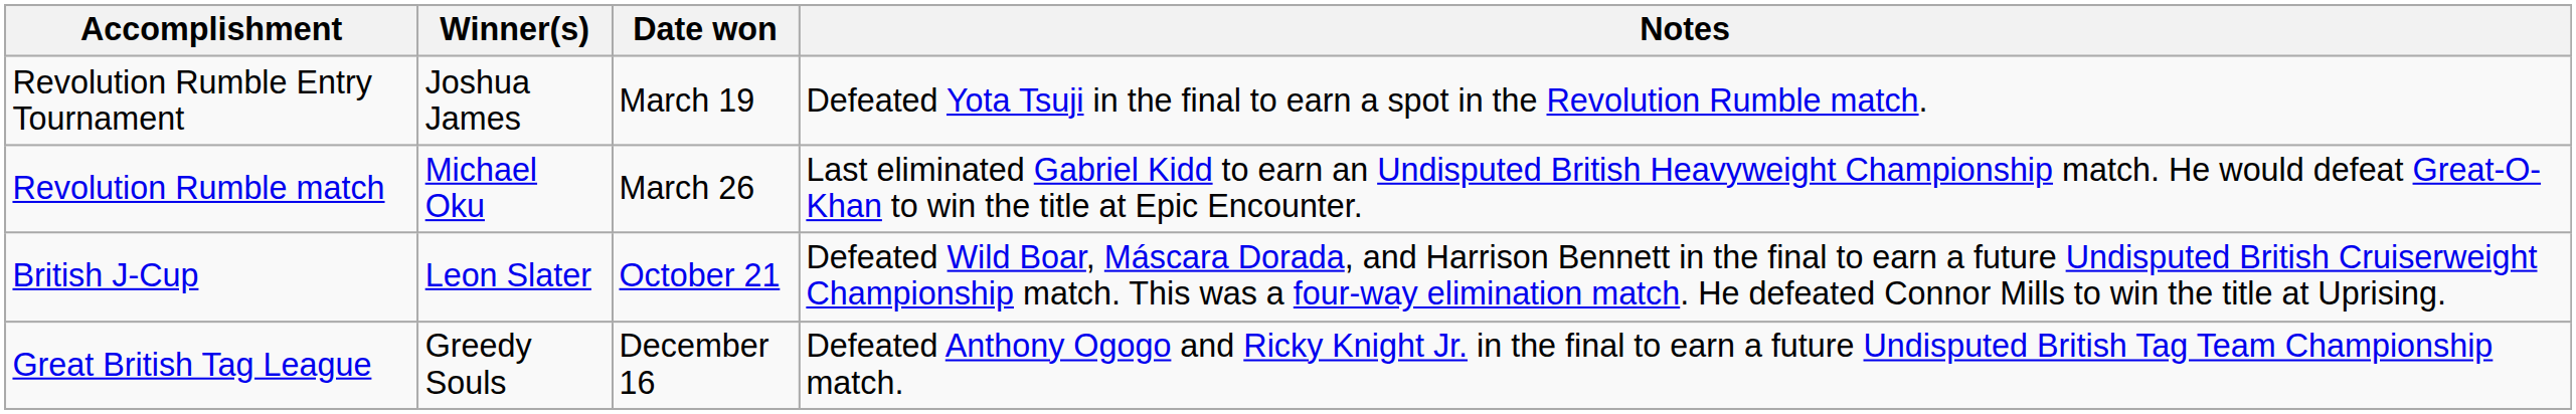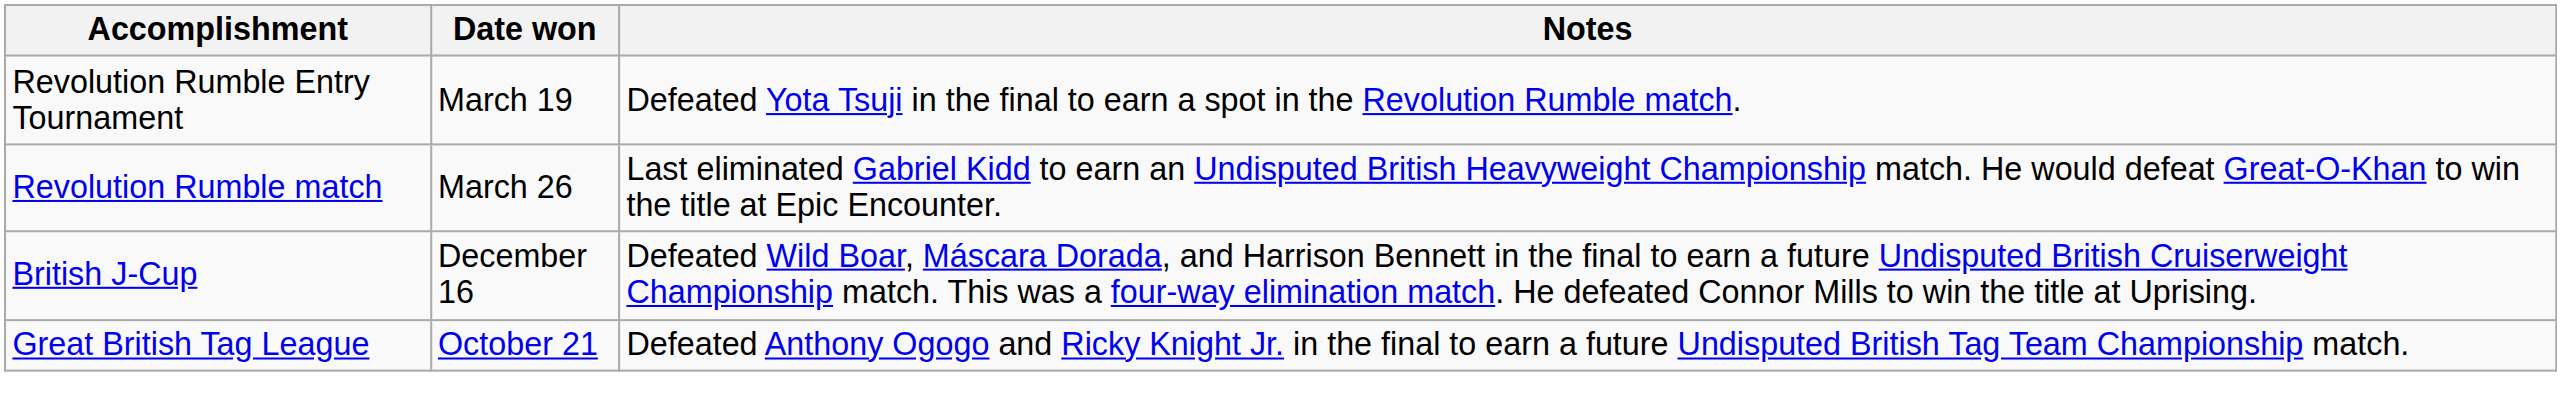- column: Winner(s) | Joshua James | Michael Oku | Leon Slater | Greedy Souls
British J-Cup | Date won: October 21 -> December 16
Great British Tag League | Date won: December 16 -> October 21
